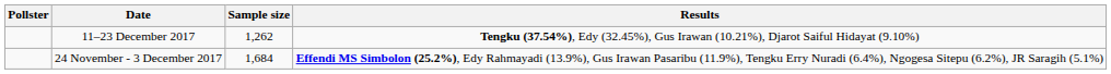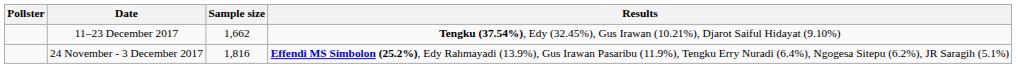11–23 December 2017 | Sample size: 1,262 -> 1,662
24 November - 3 December 2017 | Sample size: 1,684 -> 1,816
